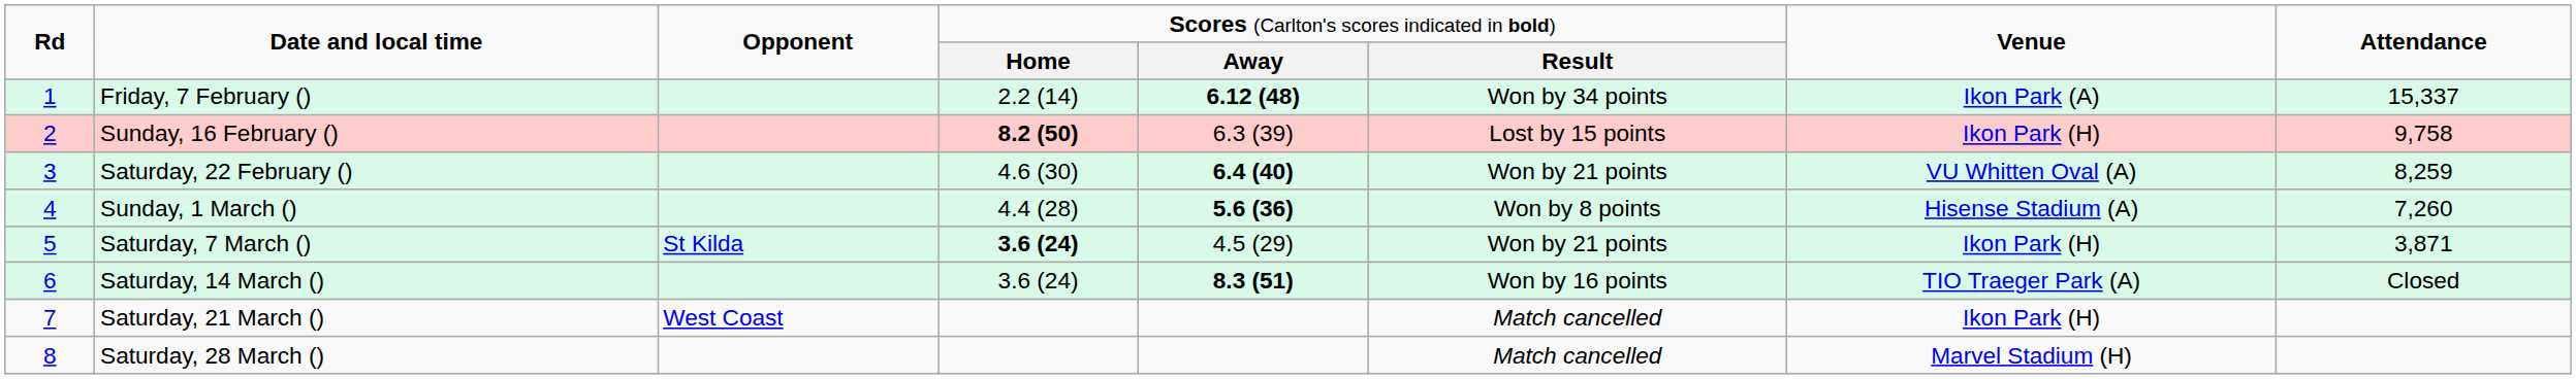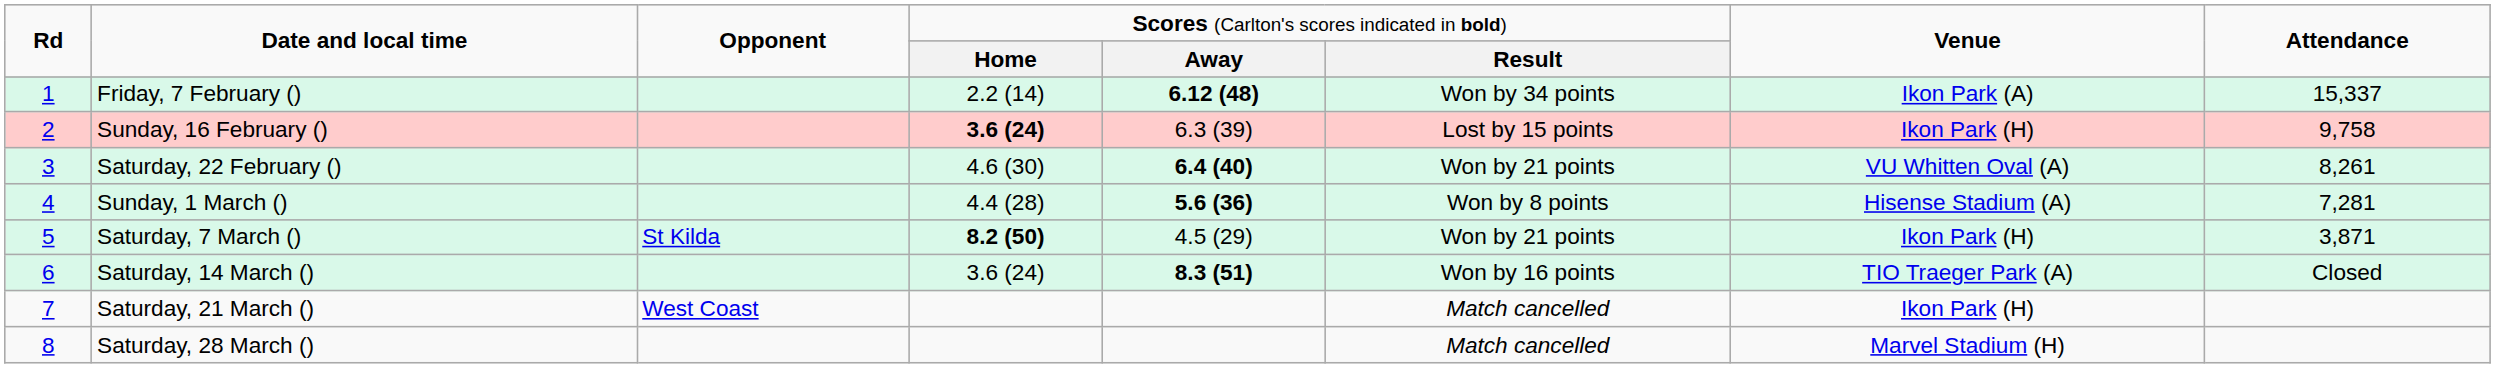Sunday, 16 February () | column 4: 8.2 (50) -> 3.6 (24)
Saturday, 22 February () | column 8: 8,259 -> 8,261
Sunday, 1 March () | column 8: 7,260 -> 7,281
Saturday, 7 March () | column 4: 3.6 (24) -> 8.2 (50)
